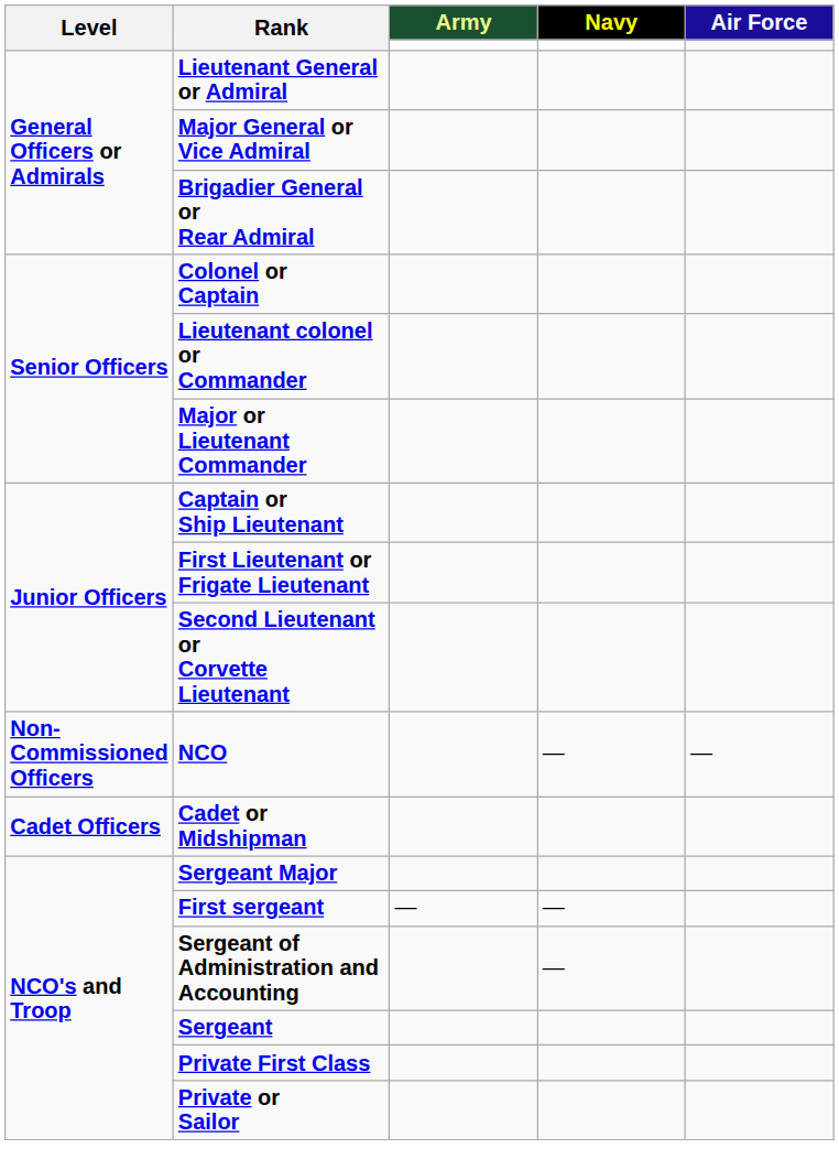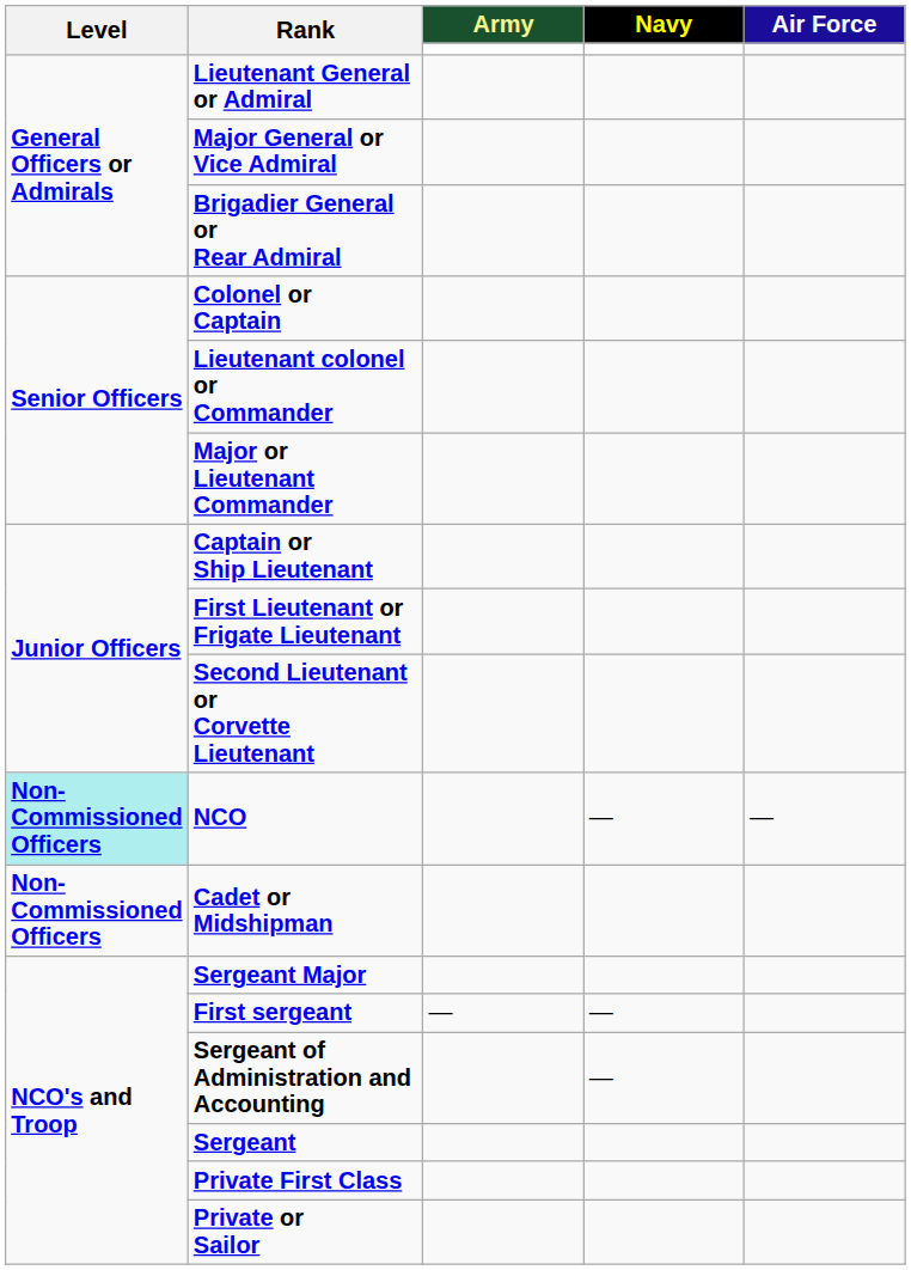NCO | Level: no background -> paleturquoise background
Cadet or Midshipman | Level: Cadet Officers -> Non-Commissioned Officers
